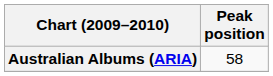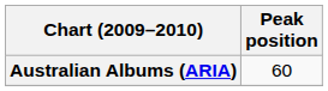Australian Albums (ARIA) | Peak position: 58 -> 60
